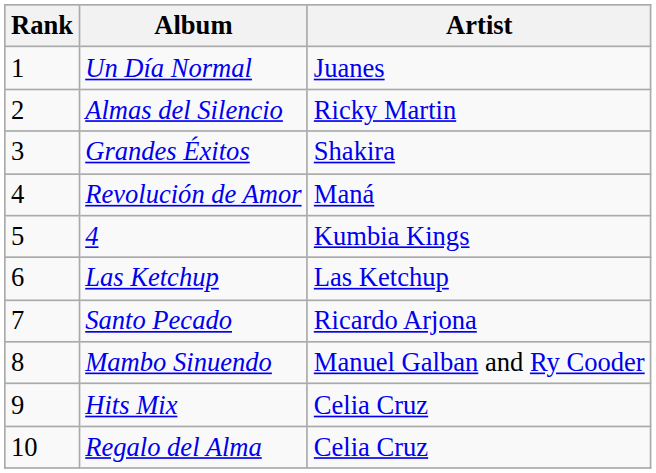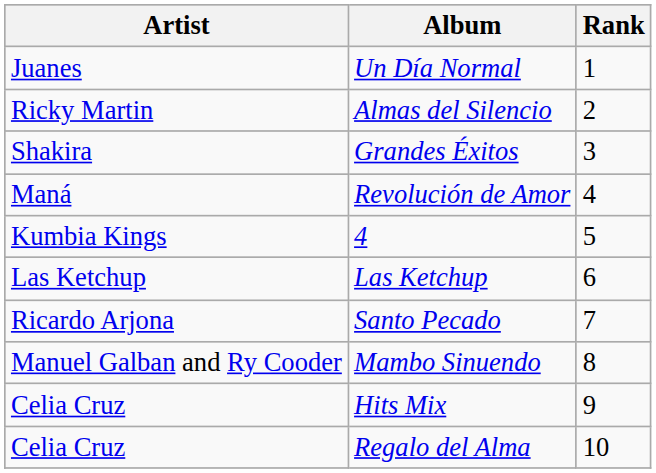columns swapped: Rank <-> Artist
